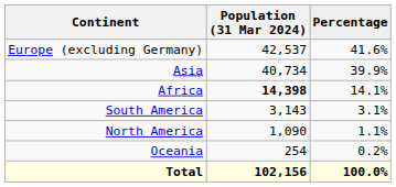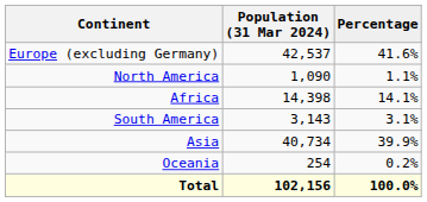rows swapped: Asia <-> North America
Africa | Population (31 Mar 2024): bold -> normal
